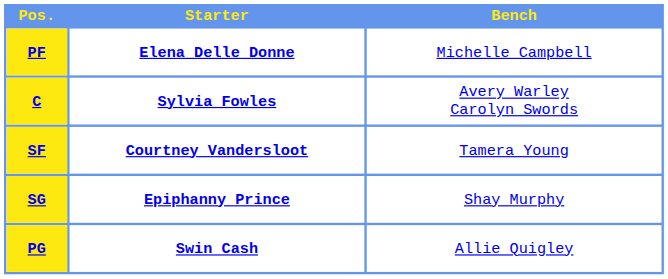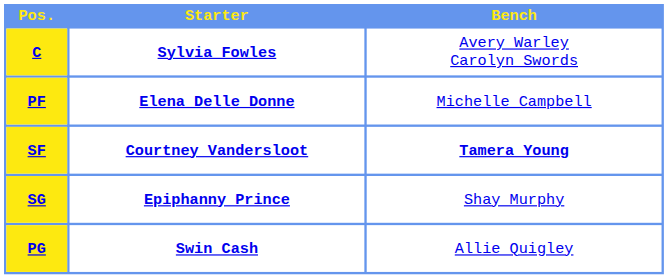rows swapped: C <-> PF
SF | Bench: normal -> bold
